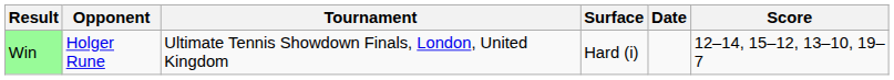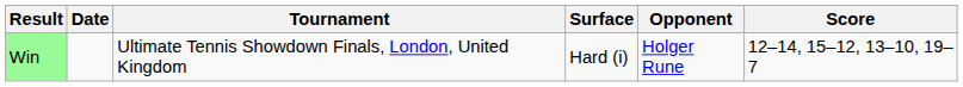columns swapped: Date <-> Opponent
